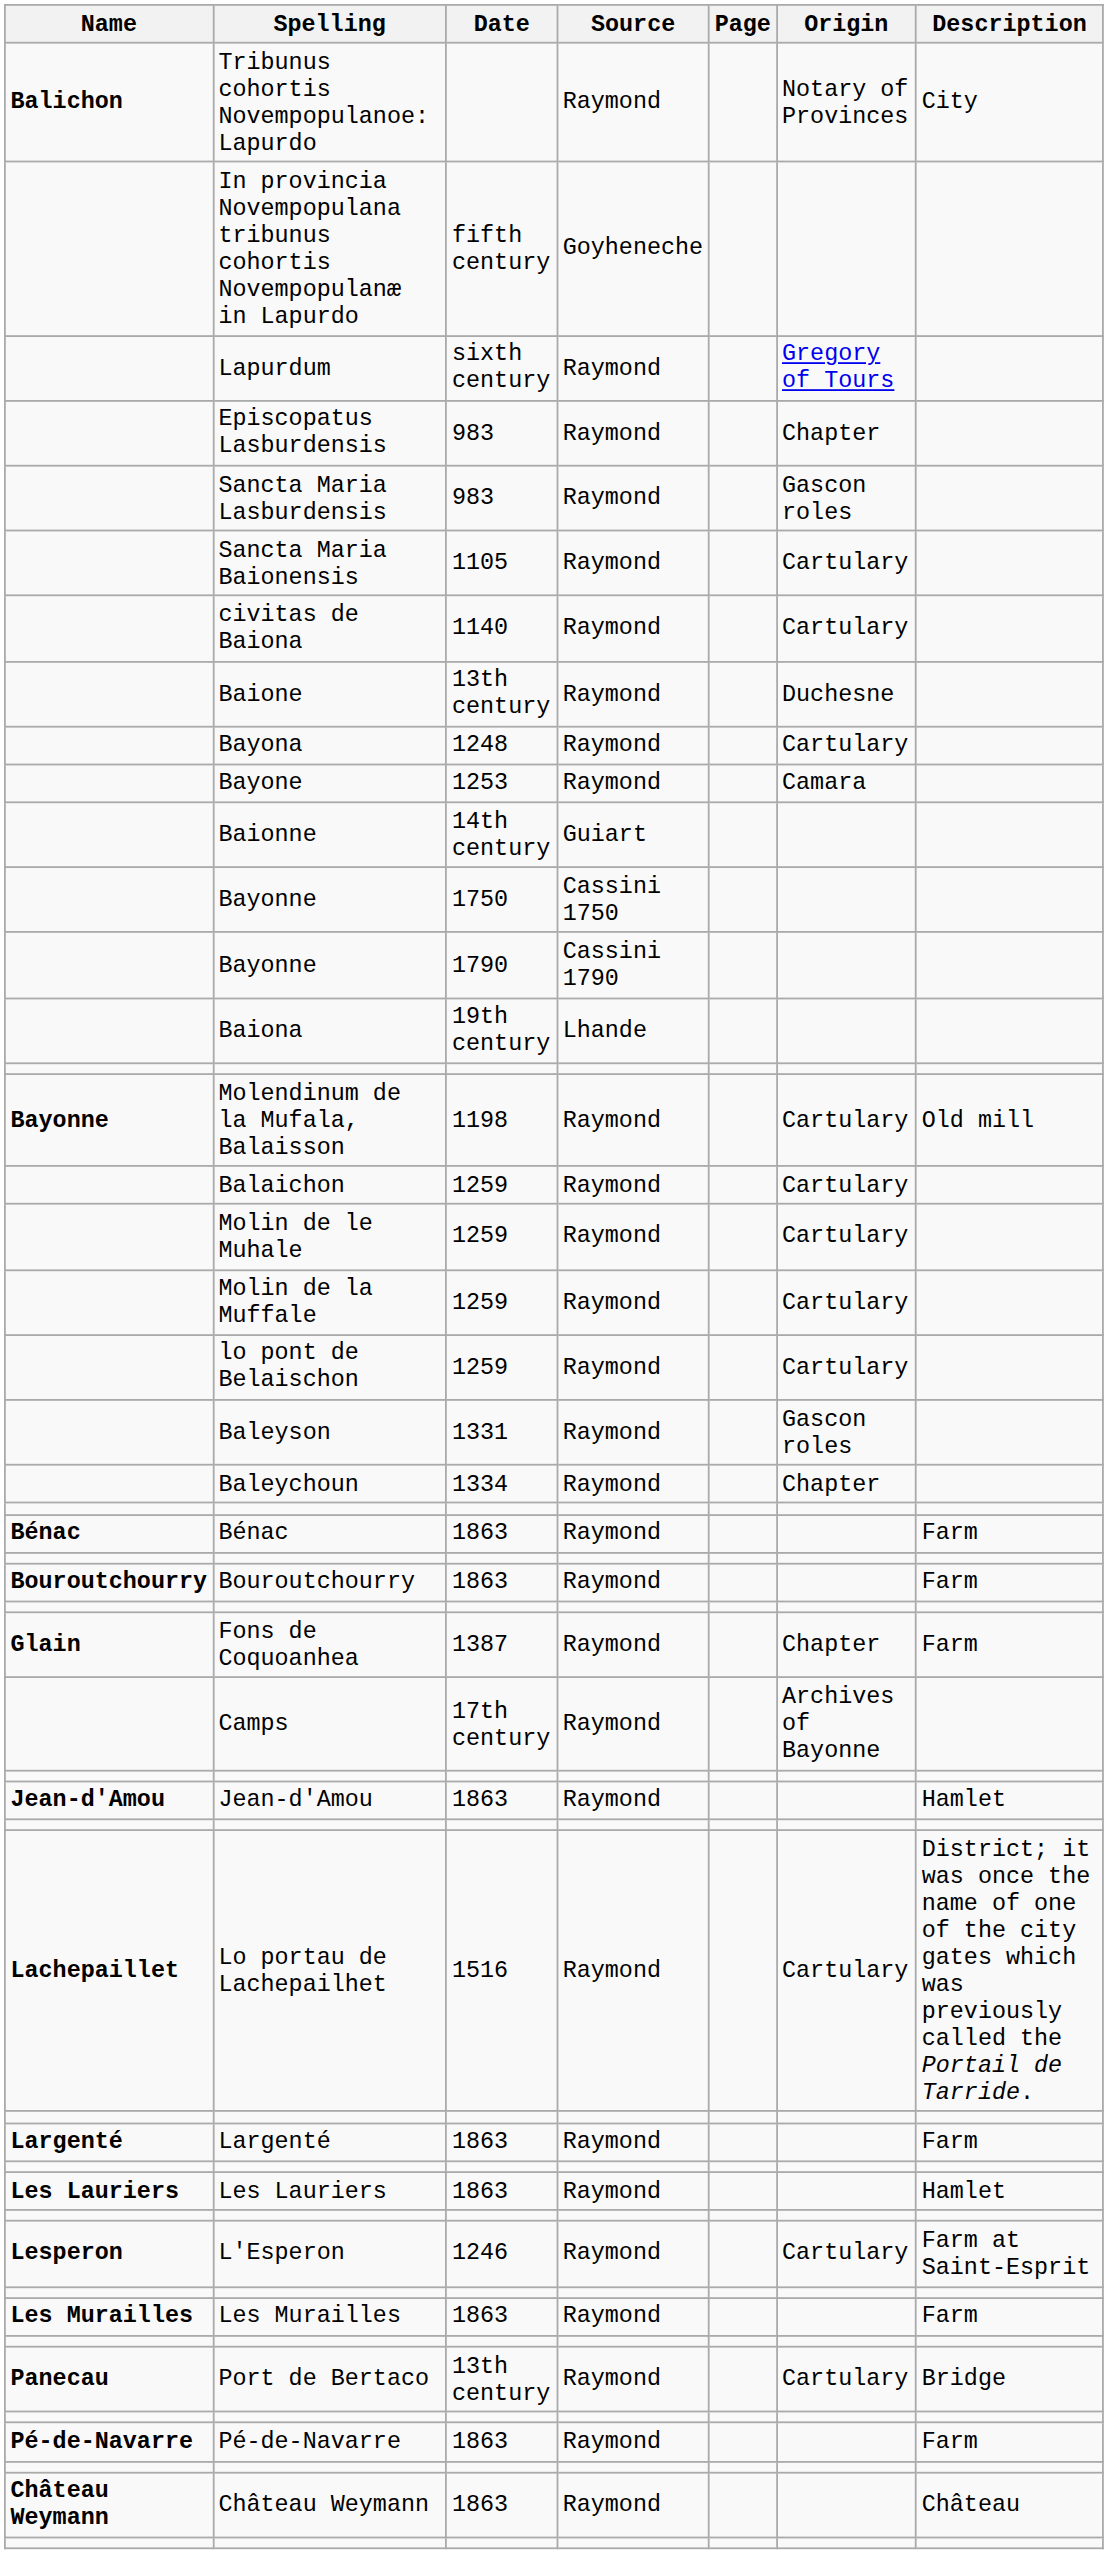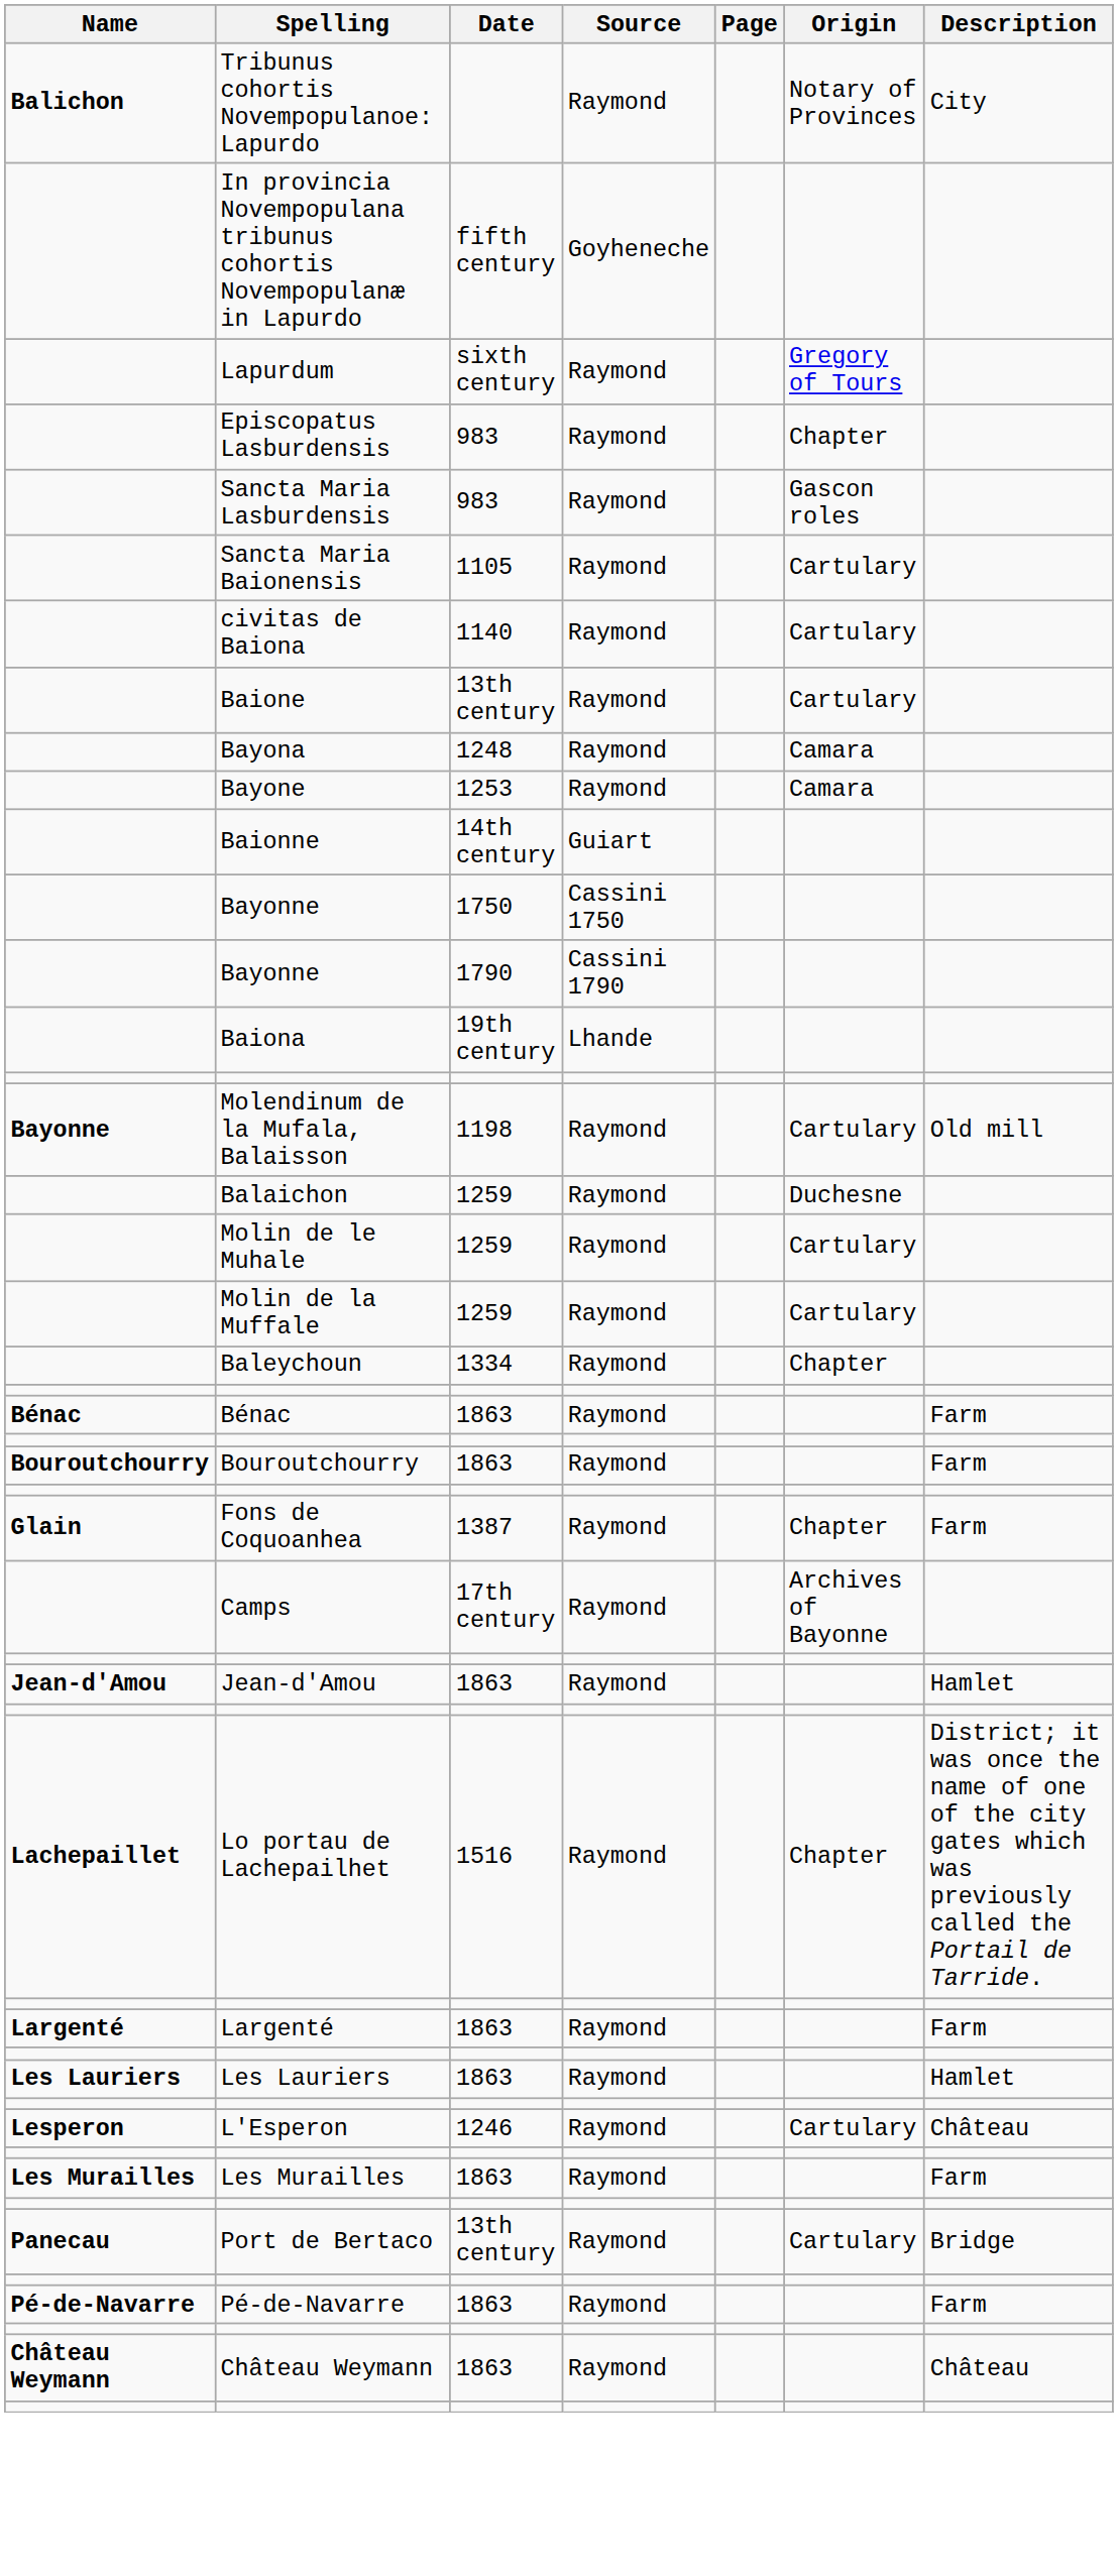Baione | Origin: Duchesne -> Cartulary
Bayona | Origin: Cartulary -> Camara
Balaichon | Origin: Cartulary -> Duchesne
- row: lo pont de Belaischon | 1259 | Raymond | Cartulary
- row: Baleyson | 1331 | Raymond | Gascon roles
Lo portau de Lachepailhet | Origin: Cartulary -> Chapter
L'Esperon | Description: Farm at Saint-Esprit -> Château
